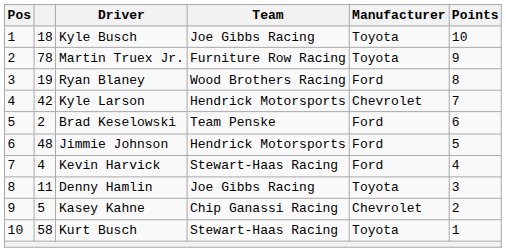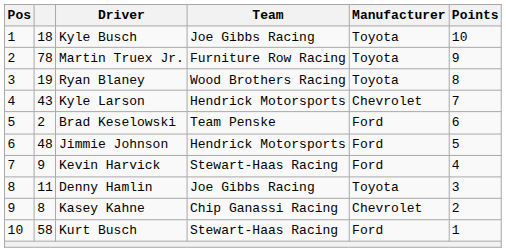Ryan Blaney | Manufacturer: Ford -> Toyota
Kyle Larson | column 2: 42 -> 43
Kevin Harvick | column 2: 4 -> 9
Kasey Kahne | column 2: 5 -> 8
Kurt Busch | Manufacturer: Toyota -> Ford
